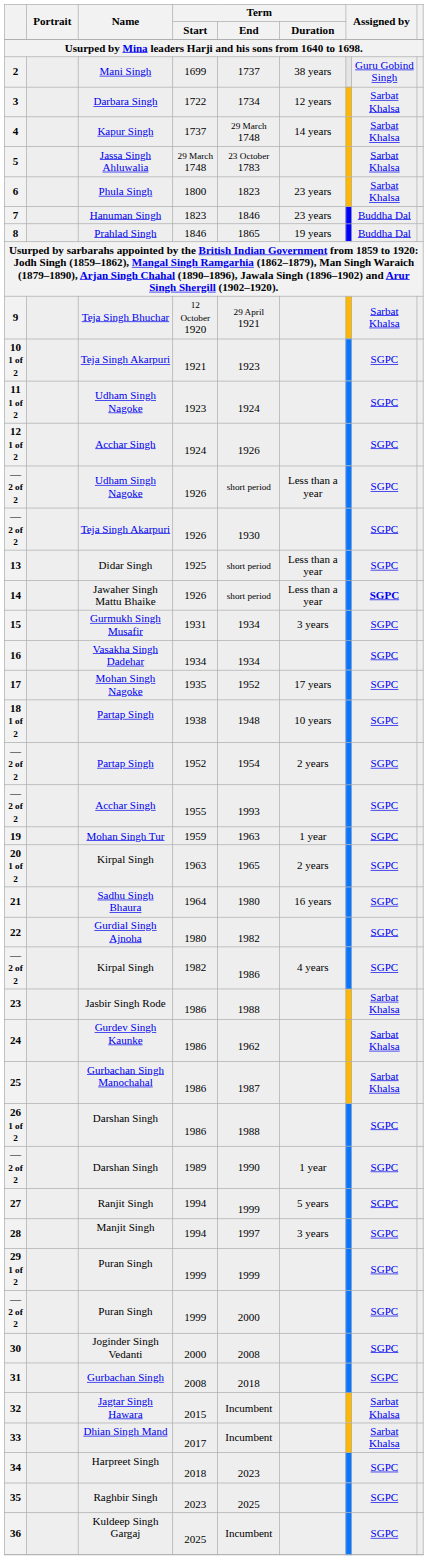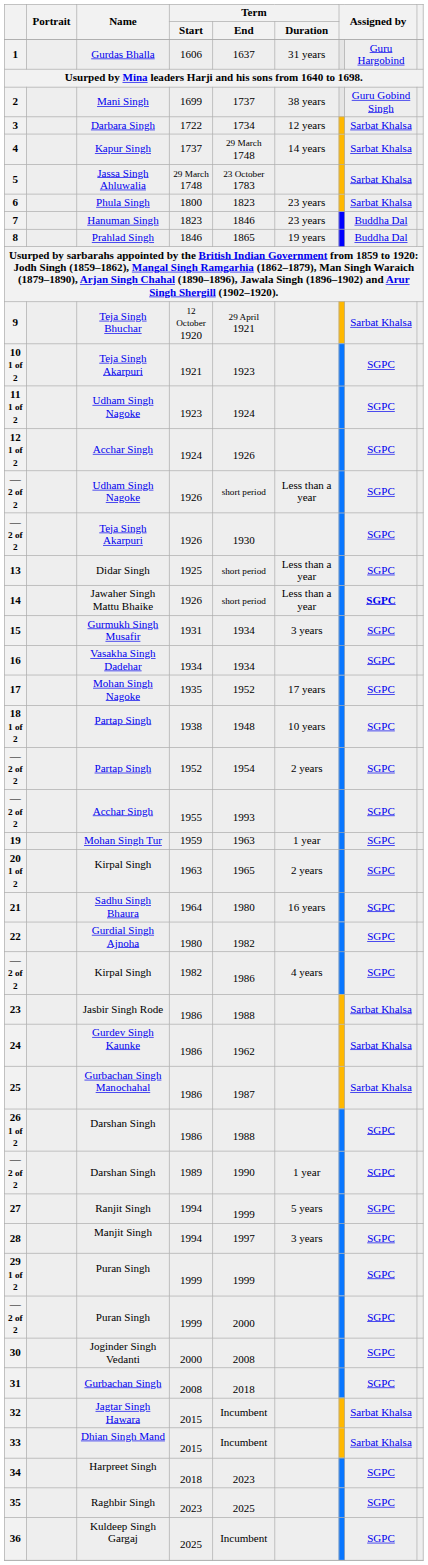+ row: 1 | Gurdas Bhalla | 1606 | 1637 | 31 years | Guru Hargobind
33 | Term / Start: 2017 -> 2015
